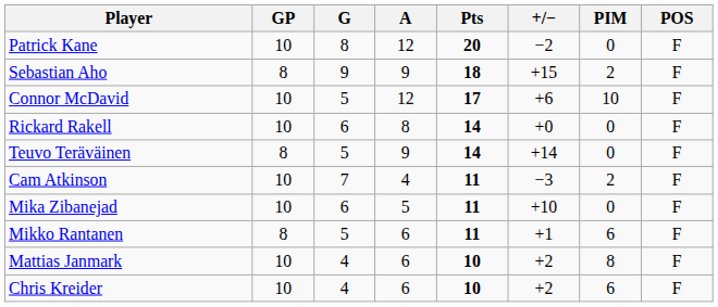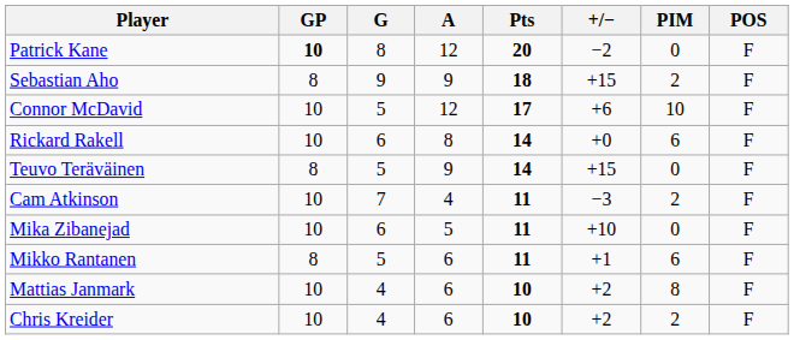Patrick Kane | GP: normal -> bold
Rickard Rakell | PIM: 0 -> 6
Teuvo Teräväinen | +/−: +14 -> +15
Chris Kreider | PIM: 6 -> 2
